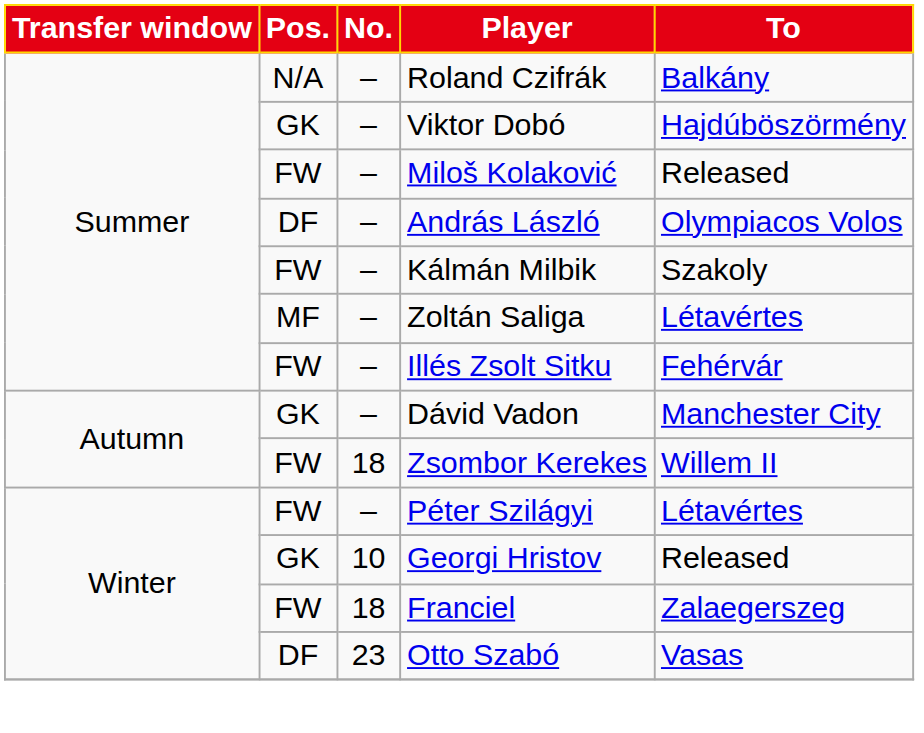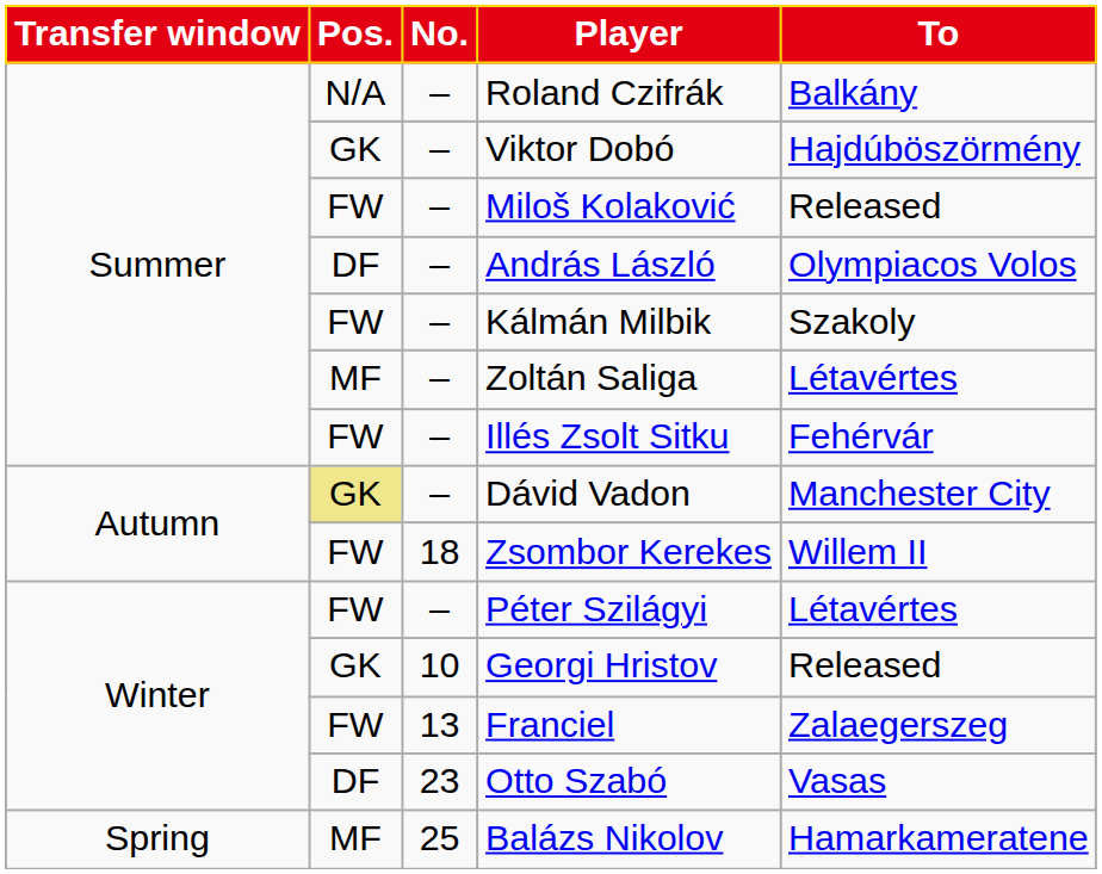Dávid Vadon | Pos.: no background -> khaki background
Franciel | No.: 18 -> 13
+ row: Spring | MF | 25 | Balázs Nikolov | Hamarkameratene
